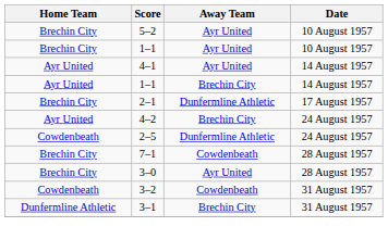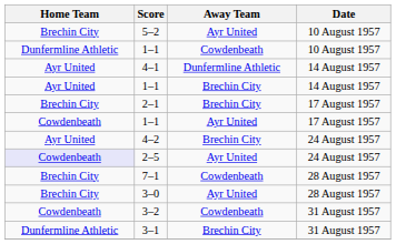1–1 / 10 August 1957 | Home Team: Brechin City -> Dunfermline Athletic
1–1 / 10 August 1957 | Away Team: Ayr United -> Cowdenbeath
4–1 | Away Team: Ayr United -> Dunfermline Athletic
2–1 | Away Team: Dunfermline Athletic -> Brechin City
+ row: Cowdenbeath | 1–1 | Ayr United | 17 August 1957
2–5 | Home Team: no background -> lavender background
2–5 | Away Team: Dunfermline Athletic -> Ayr United
